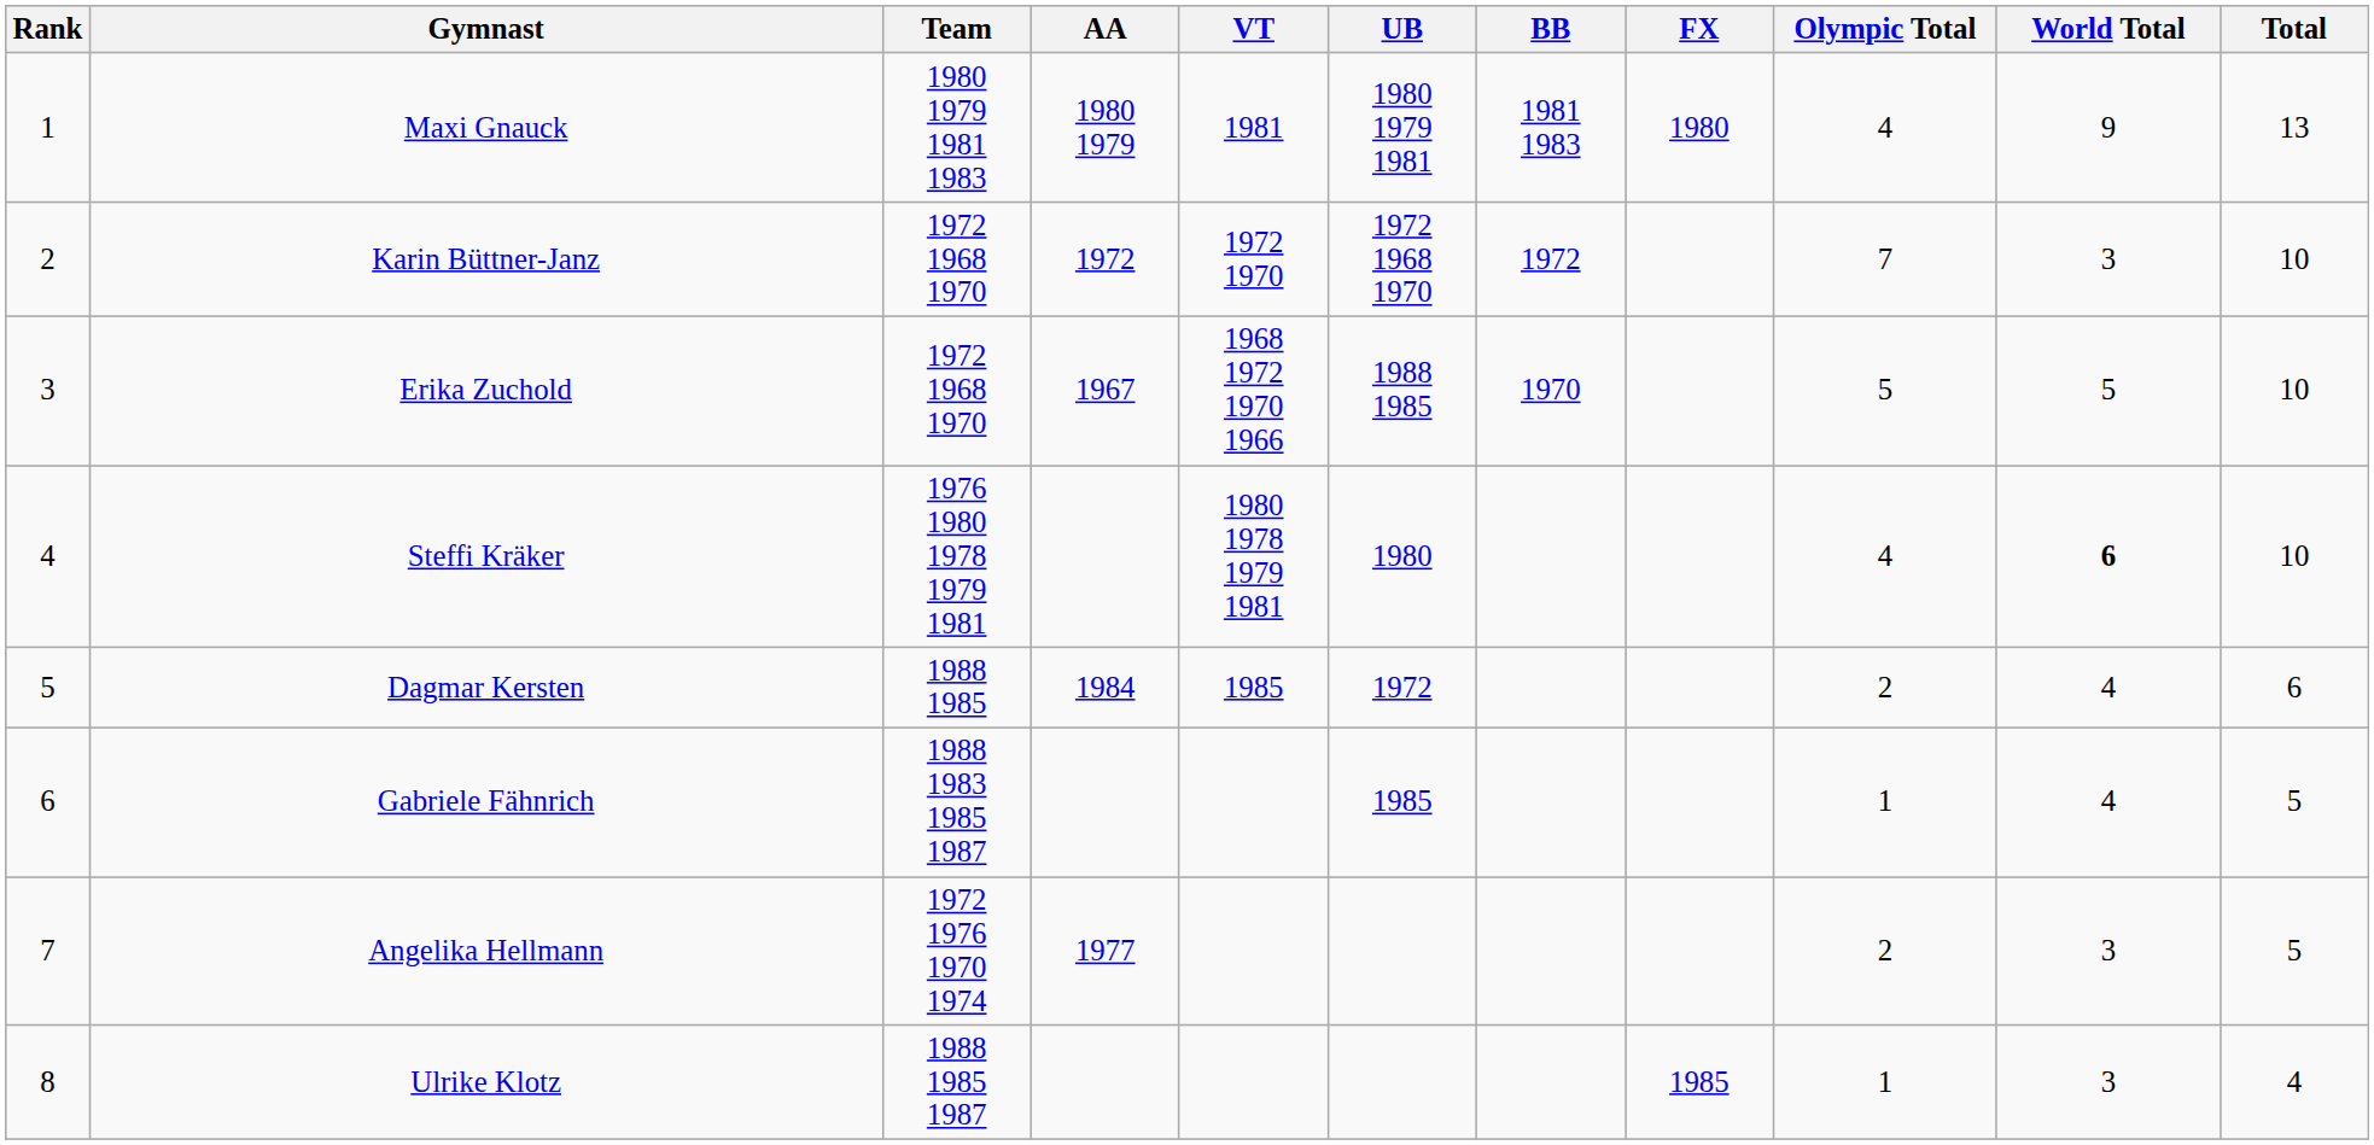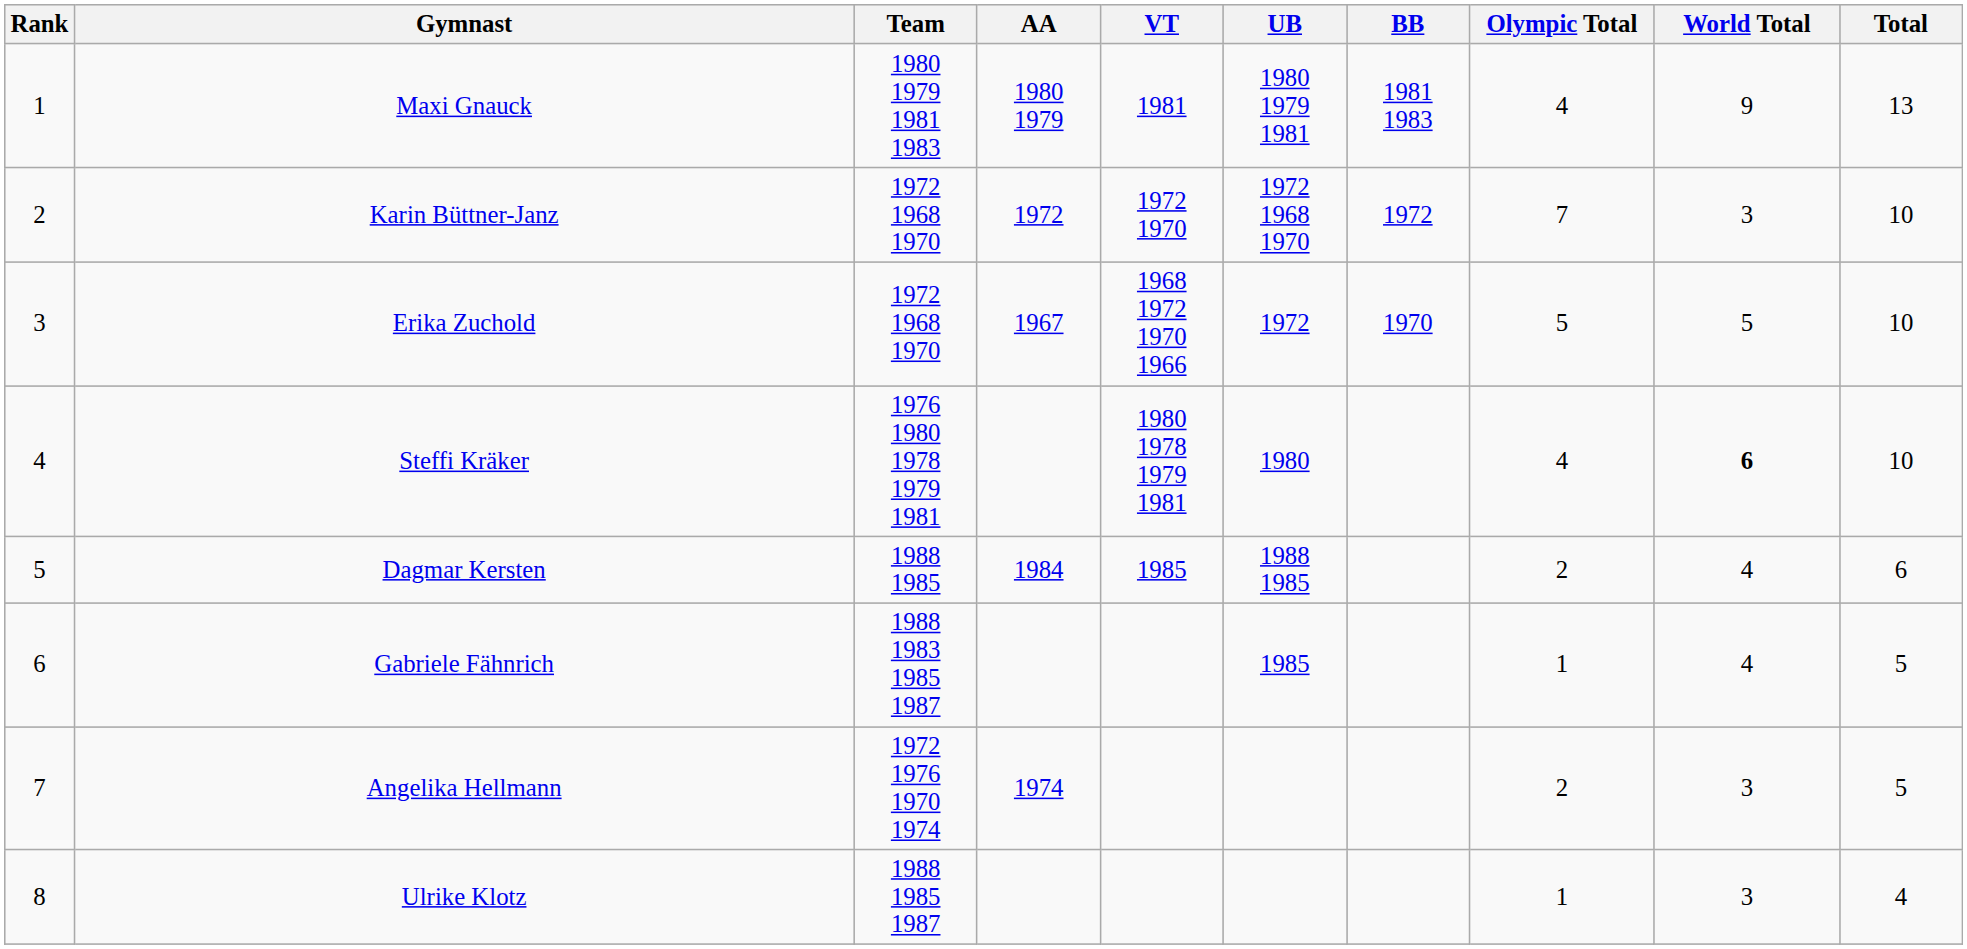- column: FX | 1980 | 1985
Erika Zuchold | UB: 1988 1985 -> 1972
Dagmar Kersten | UB: 1972 -> 1988 1985
Angelika Hellmann | AA: 1977 -> 1974
